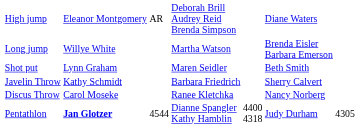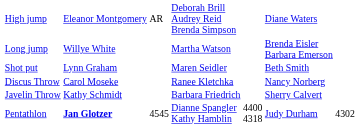rows swapped: Discus Throw <-> Javelin Throw
Pentathlon | column 3: 4544 -> 4545
Pentathlon | column 7: 4305 -> 4302
